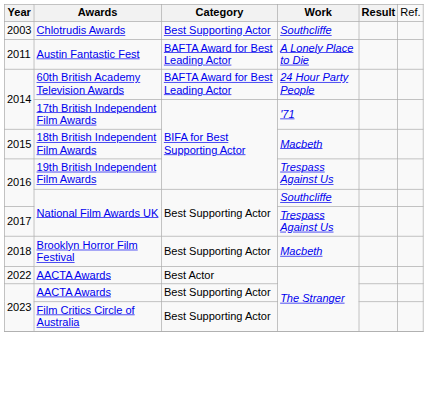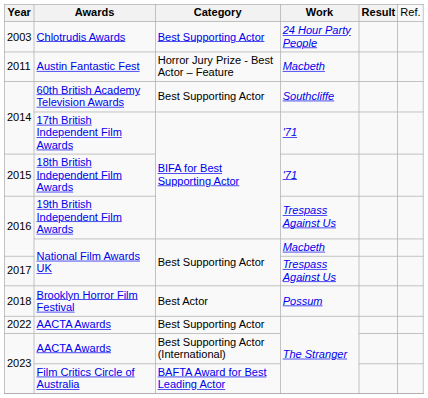Chlotrudis Awards | column 4: Southcliffe -> 24 Hour Party People
Austin Fantastic Fest | column 3: BAFTA Award for Best Leading Actor -> Horror Jury Prize - Best Actor – Feature
Austin Fantastic Fest | column 4: A Lonely Place to Die -> Macbeth
60th British Academy Television Awards | column 3: BAFTA Award for Best Leading Actor -> Best Supporting Actor
60th British Academy Television Awards | column 4: 24 Hour Party People -> Southcliffe
18th British Independent Film Awards | column 4: Macbeth -> '71
2016 / National Film Awards UK | column 4: Southcliffe -> Macbeth
Brooklyn Horror Film Festival | column 3: Best Supporting Actor -> Best Actor
Brooklyn Horror Film Festival | column 4: Macbeth -> Possum
2022 / AACTA Awards | column 3: Best Actor -> Best Supporting Actor
2023 / AACTA Awards | column 3: Best Supporting Actor -> Best Supporting Actor (International)
Film Critics Circle of Australia | column 3: Best Supporting Actor -> BAFTA Award for Best Leading Actor
